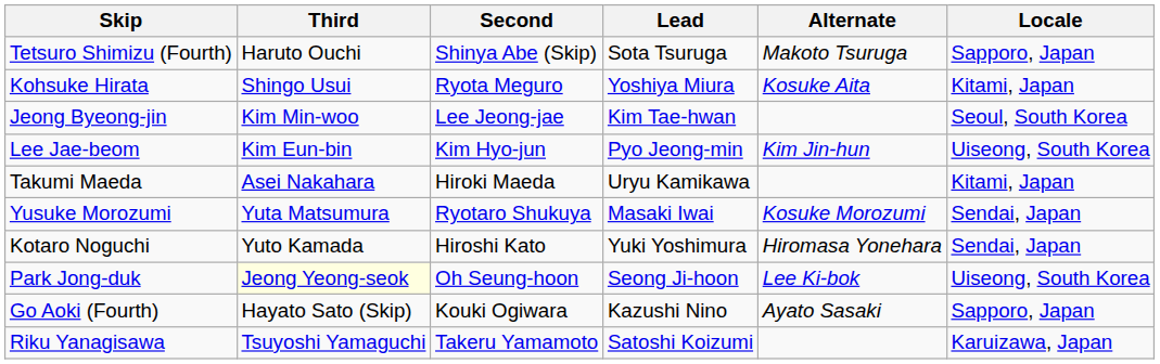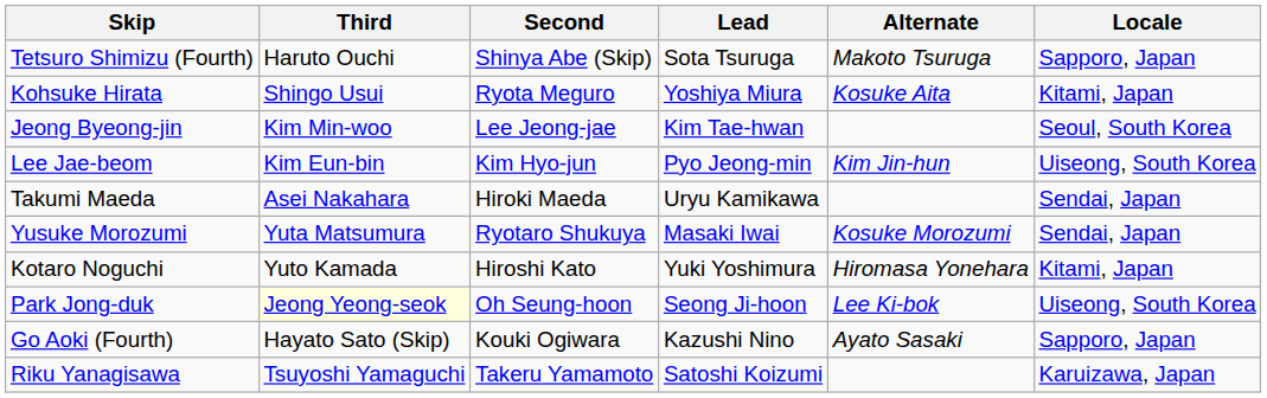Takumi Maeda | Locale: Kitami, Japan -> Sendai, Japan
Kotaro Noguchi | Locale: Sendai, Japan -> Kitami, Japan
